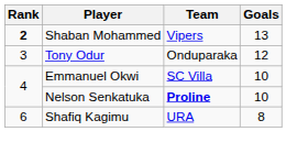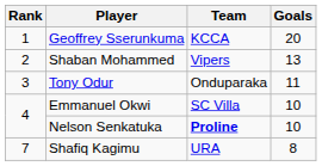+ row: 1 | Geoffrey Sserunkuma | KCCA | 20
Shaban Mohammed | Rank: bold -> normal
Tony Odur | Goals: 12 -> 11
Shafiq Kagimu | Rank: 6 -> 7
